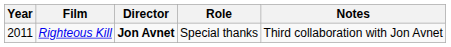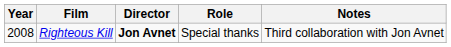Righteous Kill | Year: 2011 -> 2008
